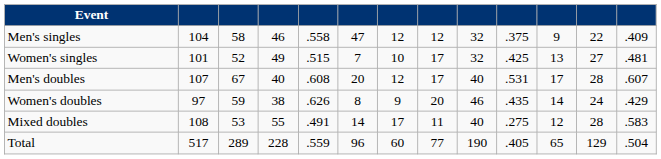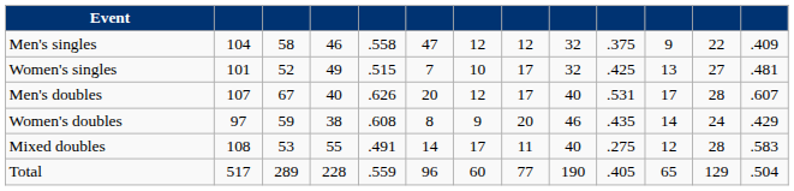Men's doubles | column 5: .608 -> .626
Women's doubles | column 5: .626 -> .608
